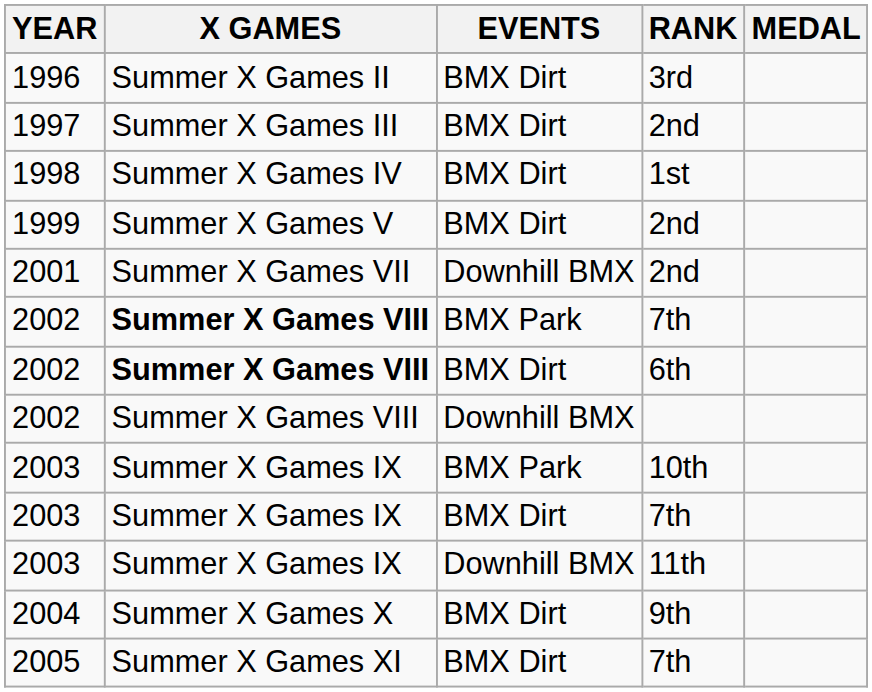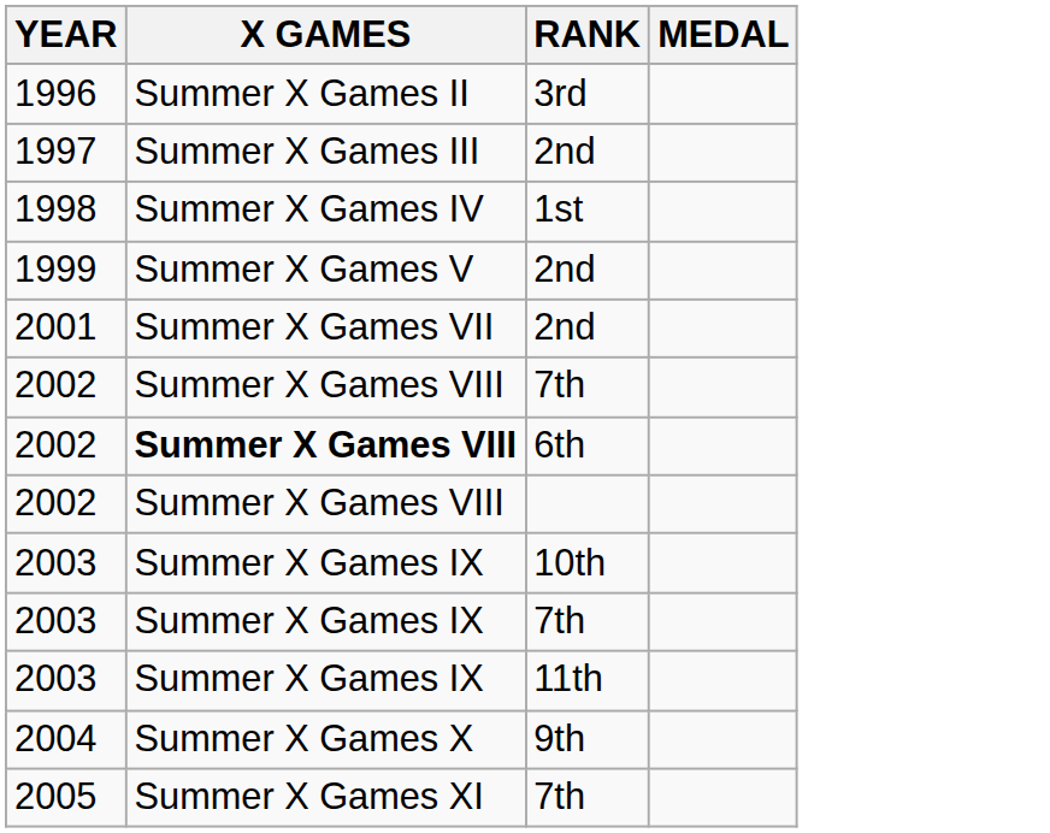- column: EVENTS | BMX Dirt | BMX Dirt | BMX Dirt | BMX Dirt | Downhill BMX | BMX Park | BMX Dirt | Downhill BMX | BMX Park | BMX Dirt | Downhill BMX | BMX Dirt | BMX Dirt
2002 / 7th | X GAMES: bold -> normal
